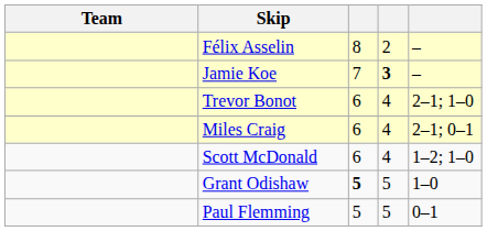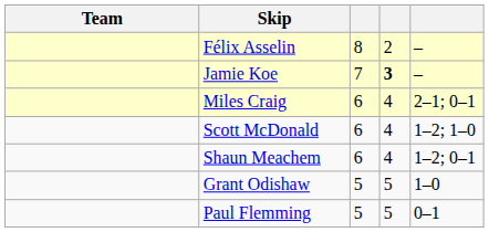- row: Trevor Bonot | 6 | 4 | 2–1; 1–0
+ row: Shaun Meachem | 6 | 4 | 1–2; 0–1
Grant Odishaw | column 3: bold -> normal
